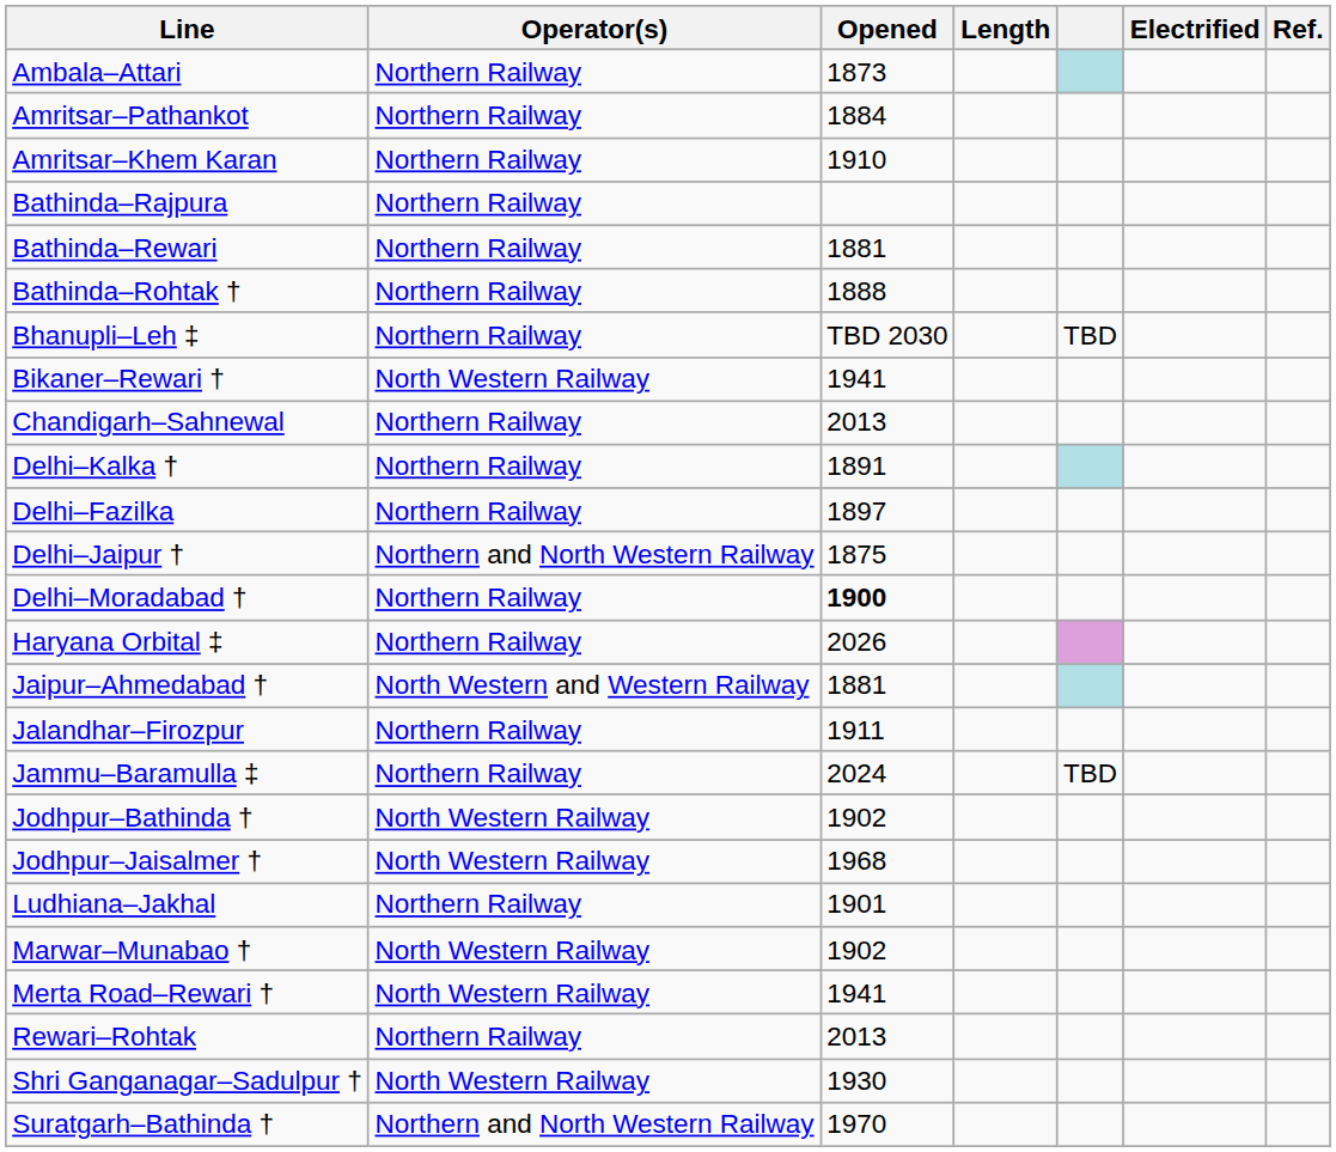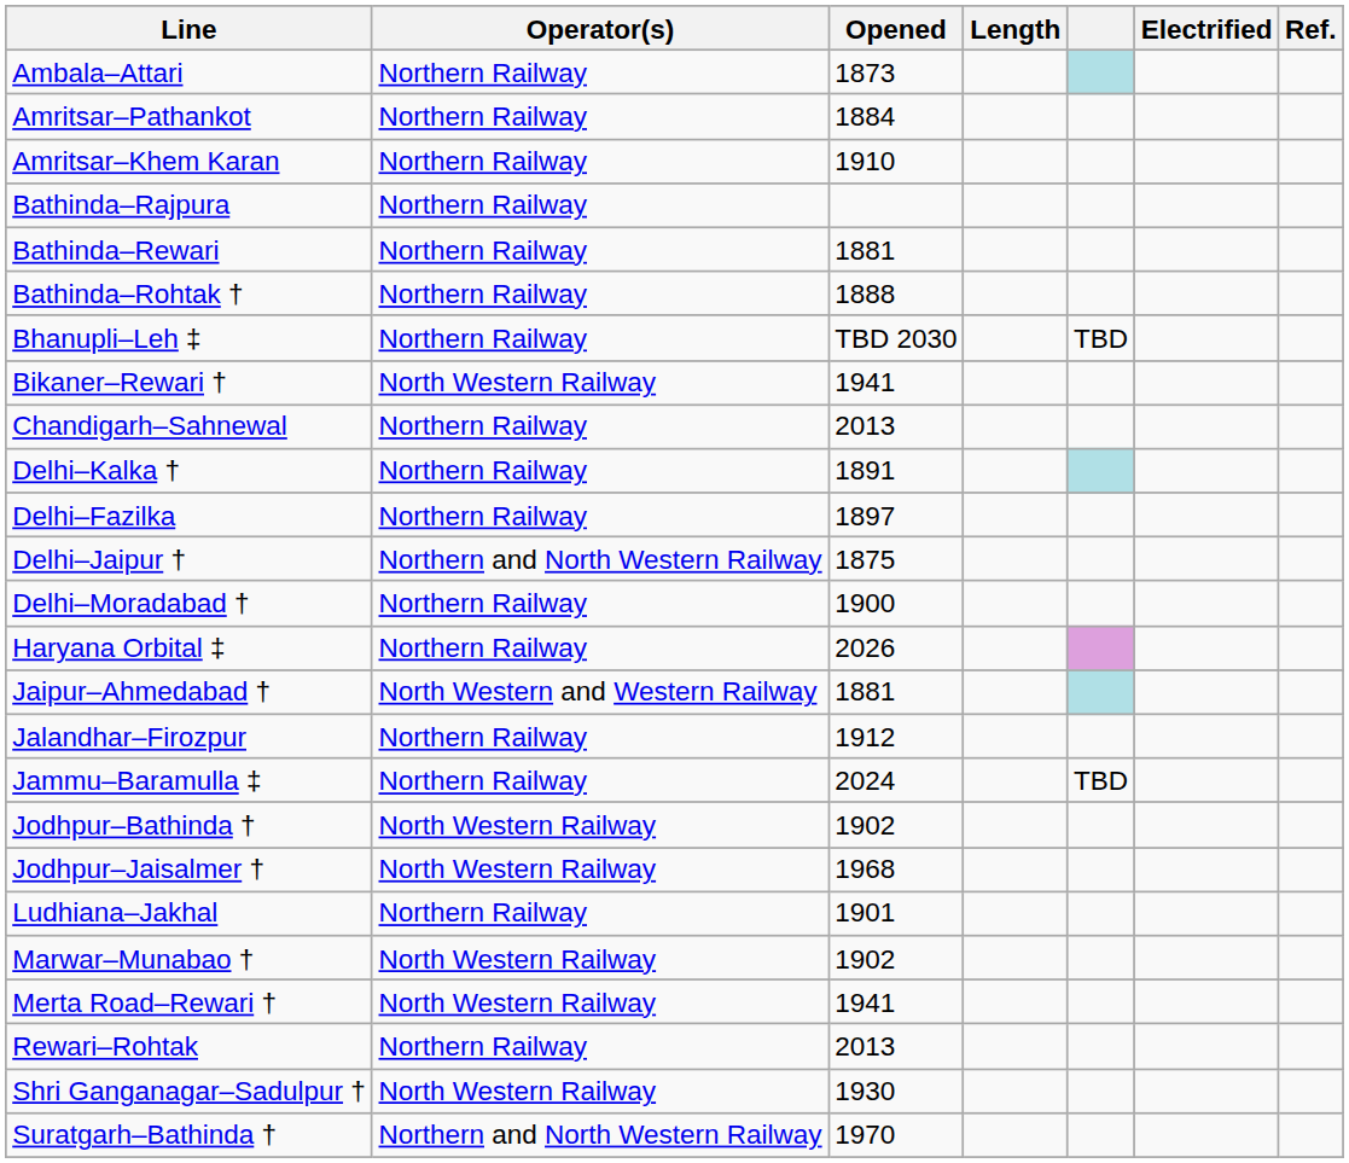Delhi–Moradabad † | Opened: bold -> normal
Jalandhar–Firozpur | Opened: 1911 -> 1912
